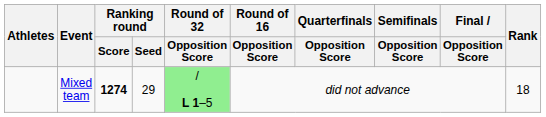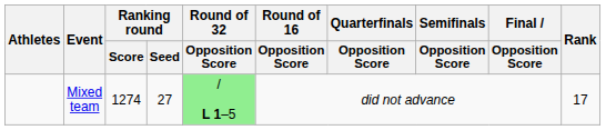Mixed team | Ranking round / Score: bold -> normal
Mixed team | Ranking round / Seed: 29 -> 27
Mixed team | Rank: 18 -> 17
